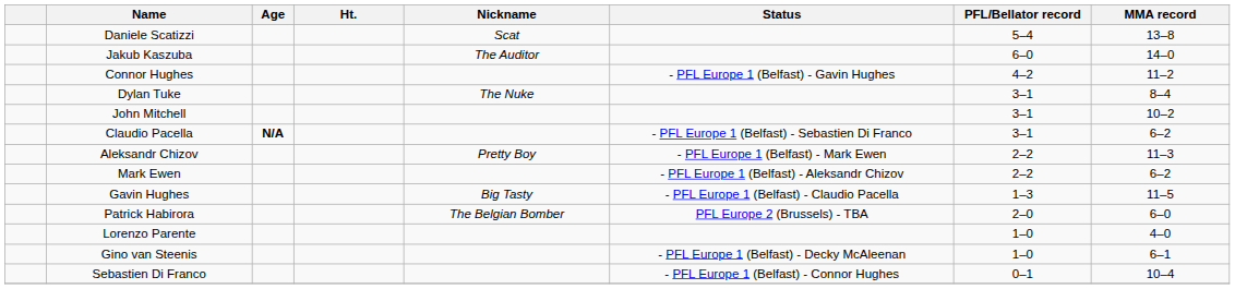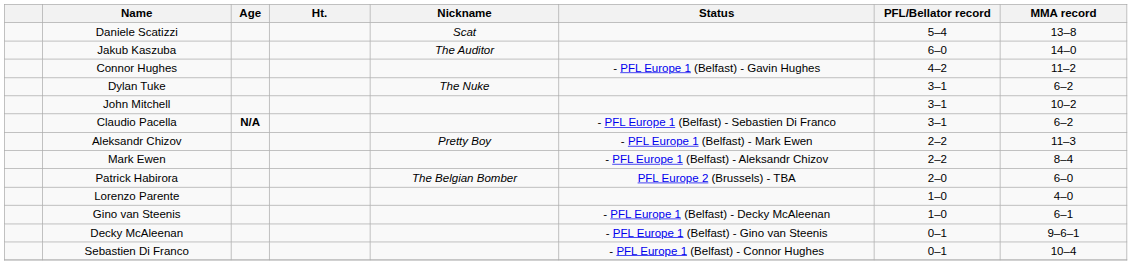Dylan Tuke | MMA record: 8–4 -> 6–2
Mark Ewen | MMA record: 6–2 -> 8–4
- row: Gavin Hughes | Big Tasty | - PFL Europe 1 (Belfast) - Claudio Pacella | 1–3 | 11–5
+ row: Decky McAleenan | - PFL Europe 1 (Belfast) - Gino van Steenis | 0–1 | 9–6–1
